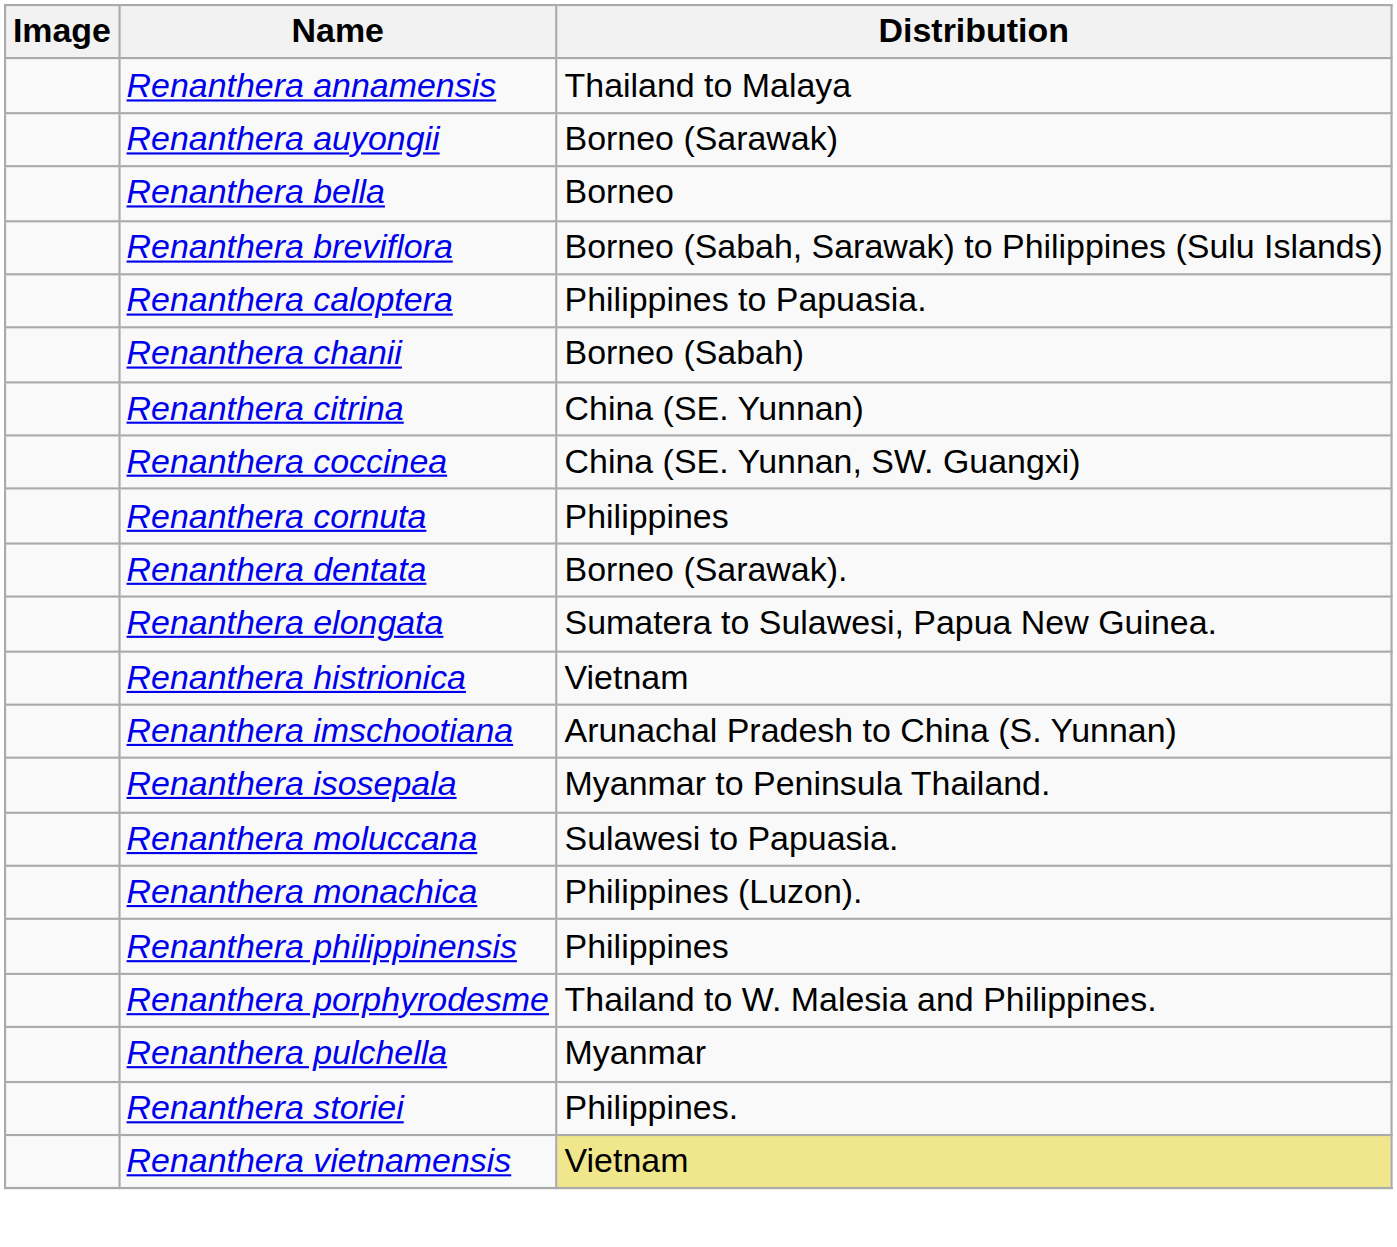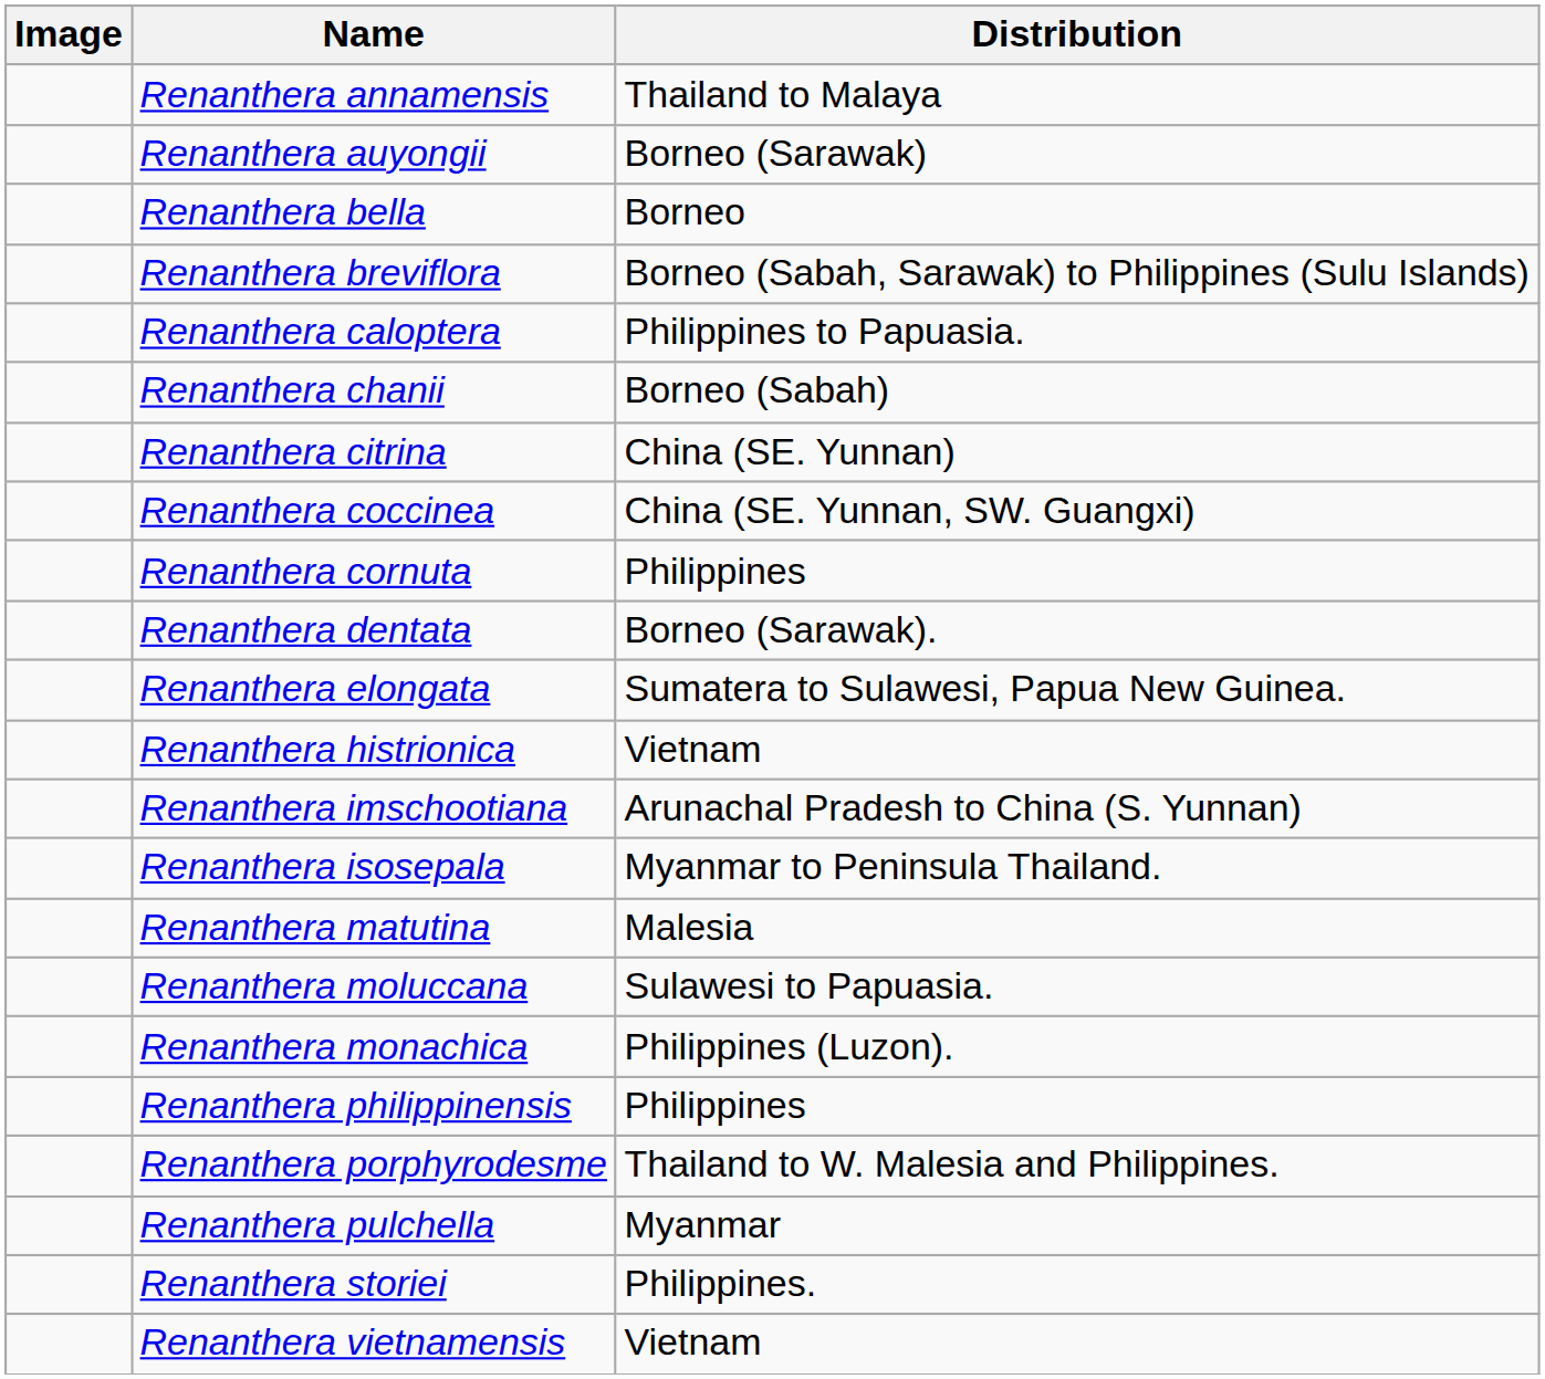+ row: Renanthera matutina | Malesia
Renanthera vietnamensis | Distribution: khaki background -> no background
